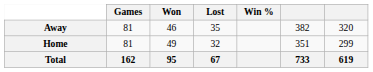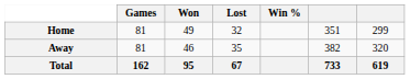rows swapped: Home <-> Away
